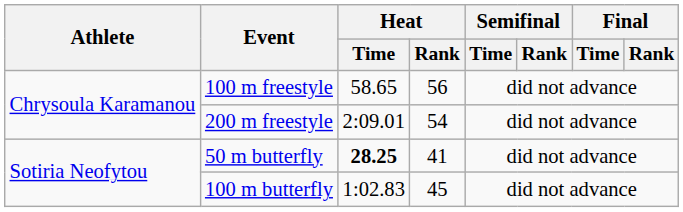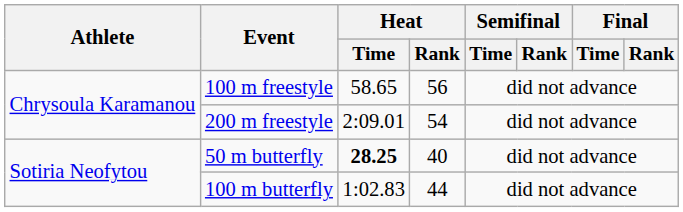50 m butterfly | Heat / Rank: 41 -> 40
100 m butterfly | Heat / Rank: 45 -> 44
